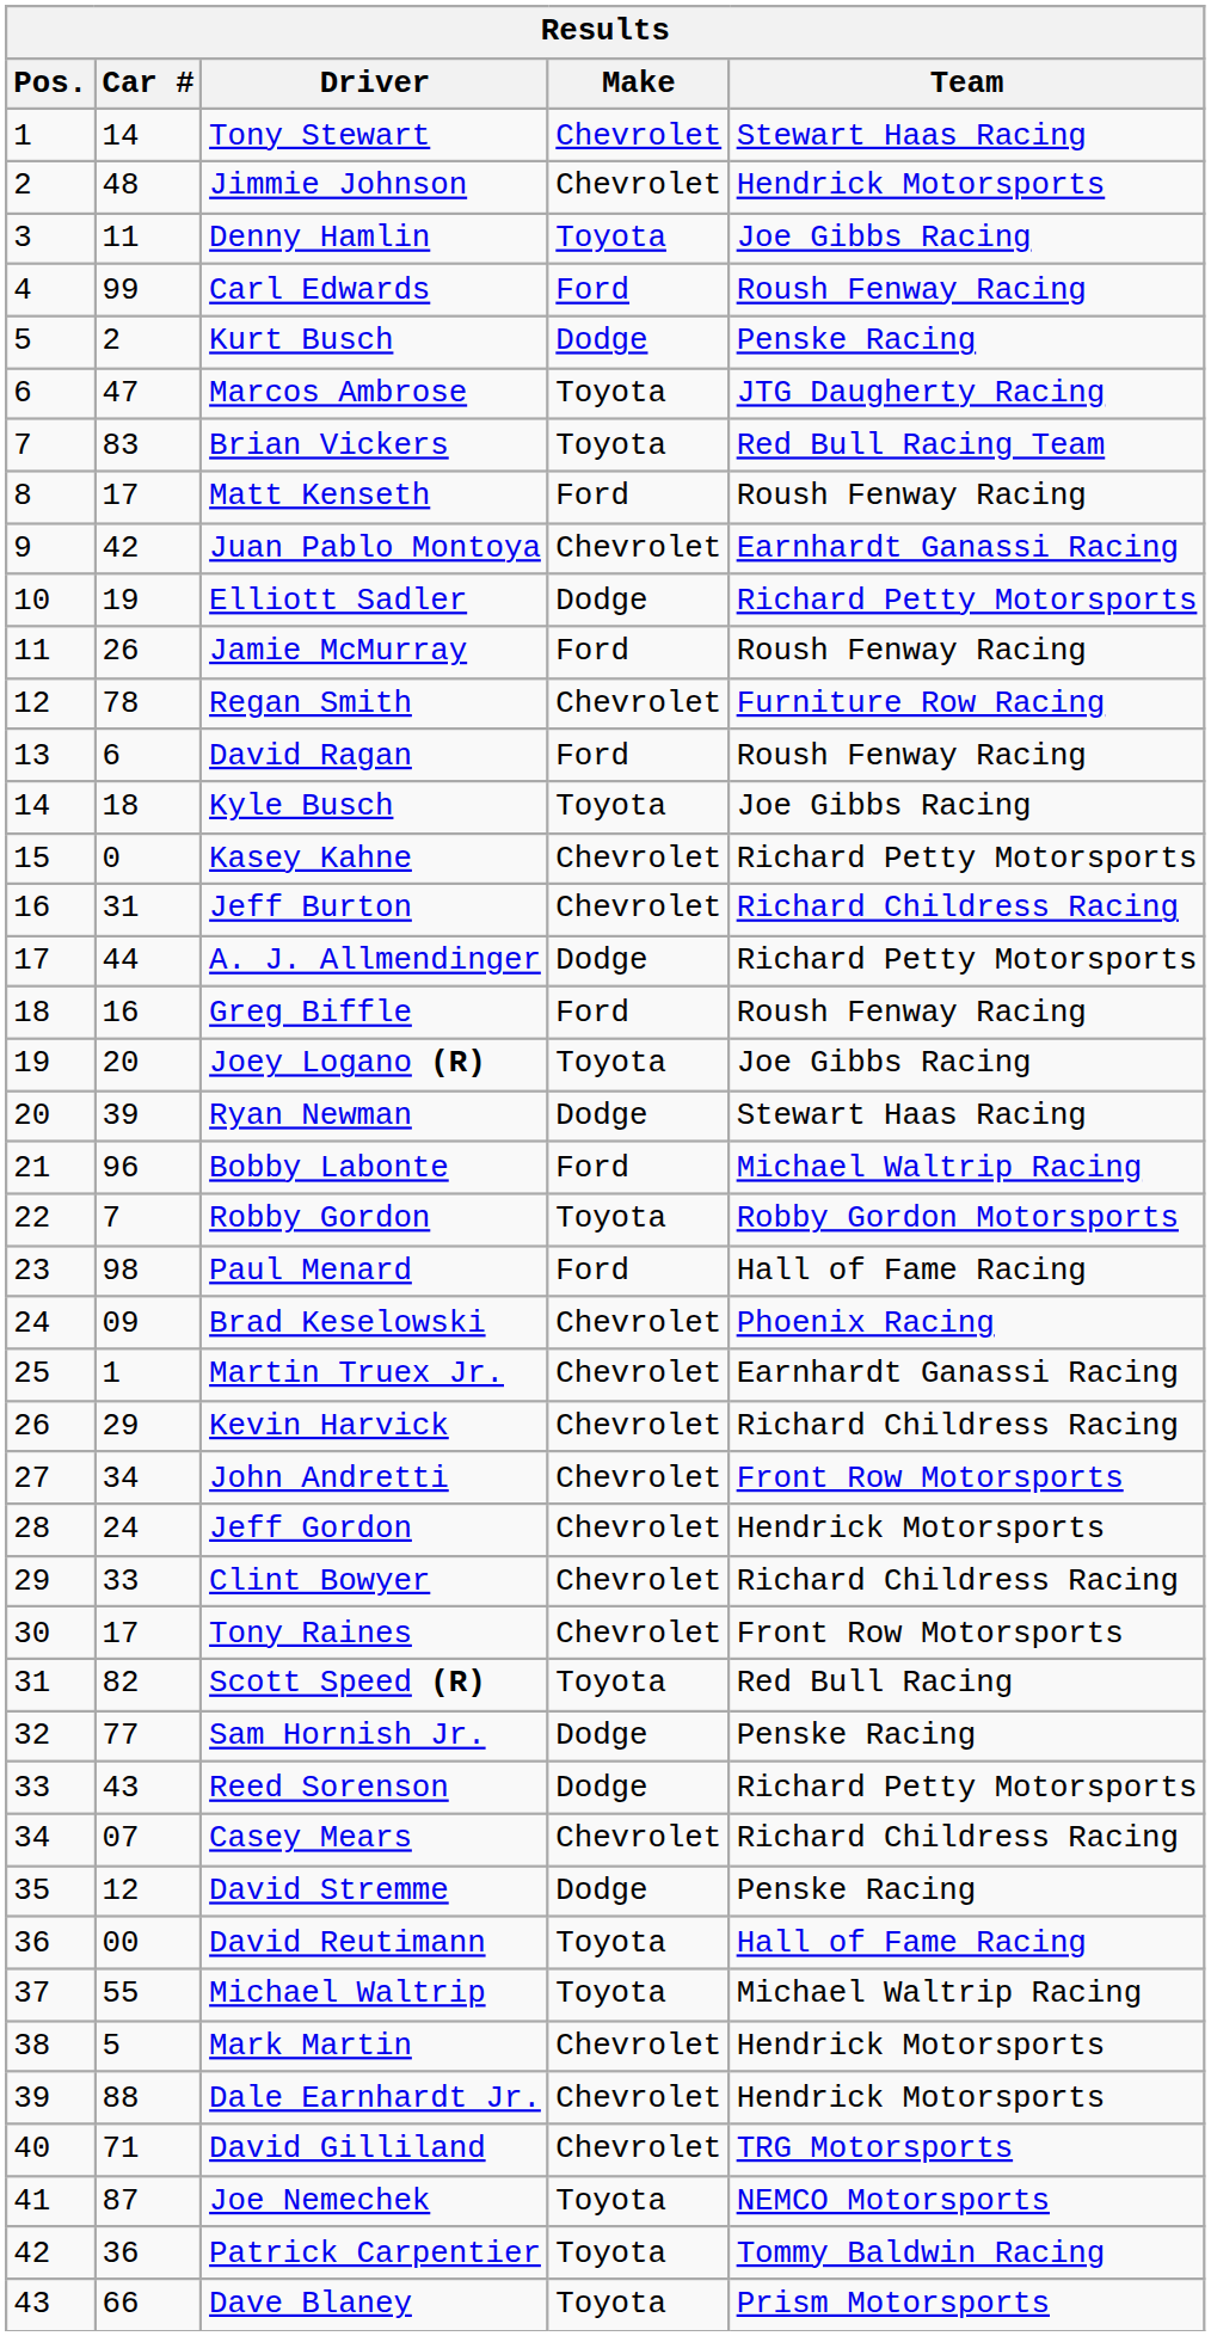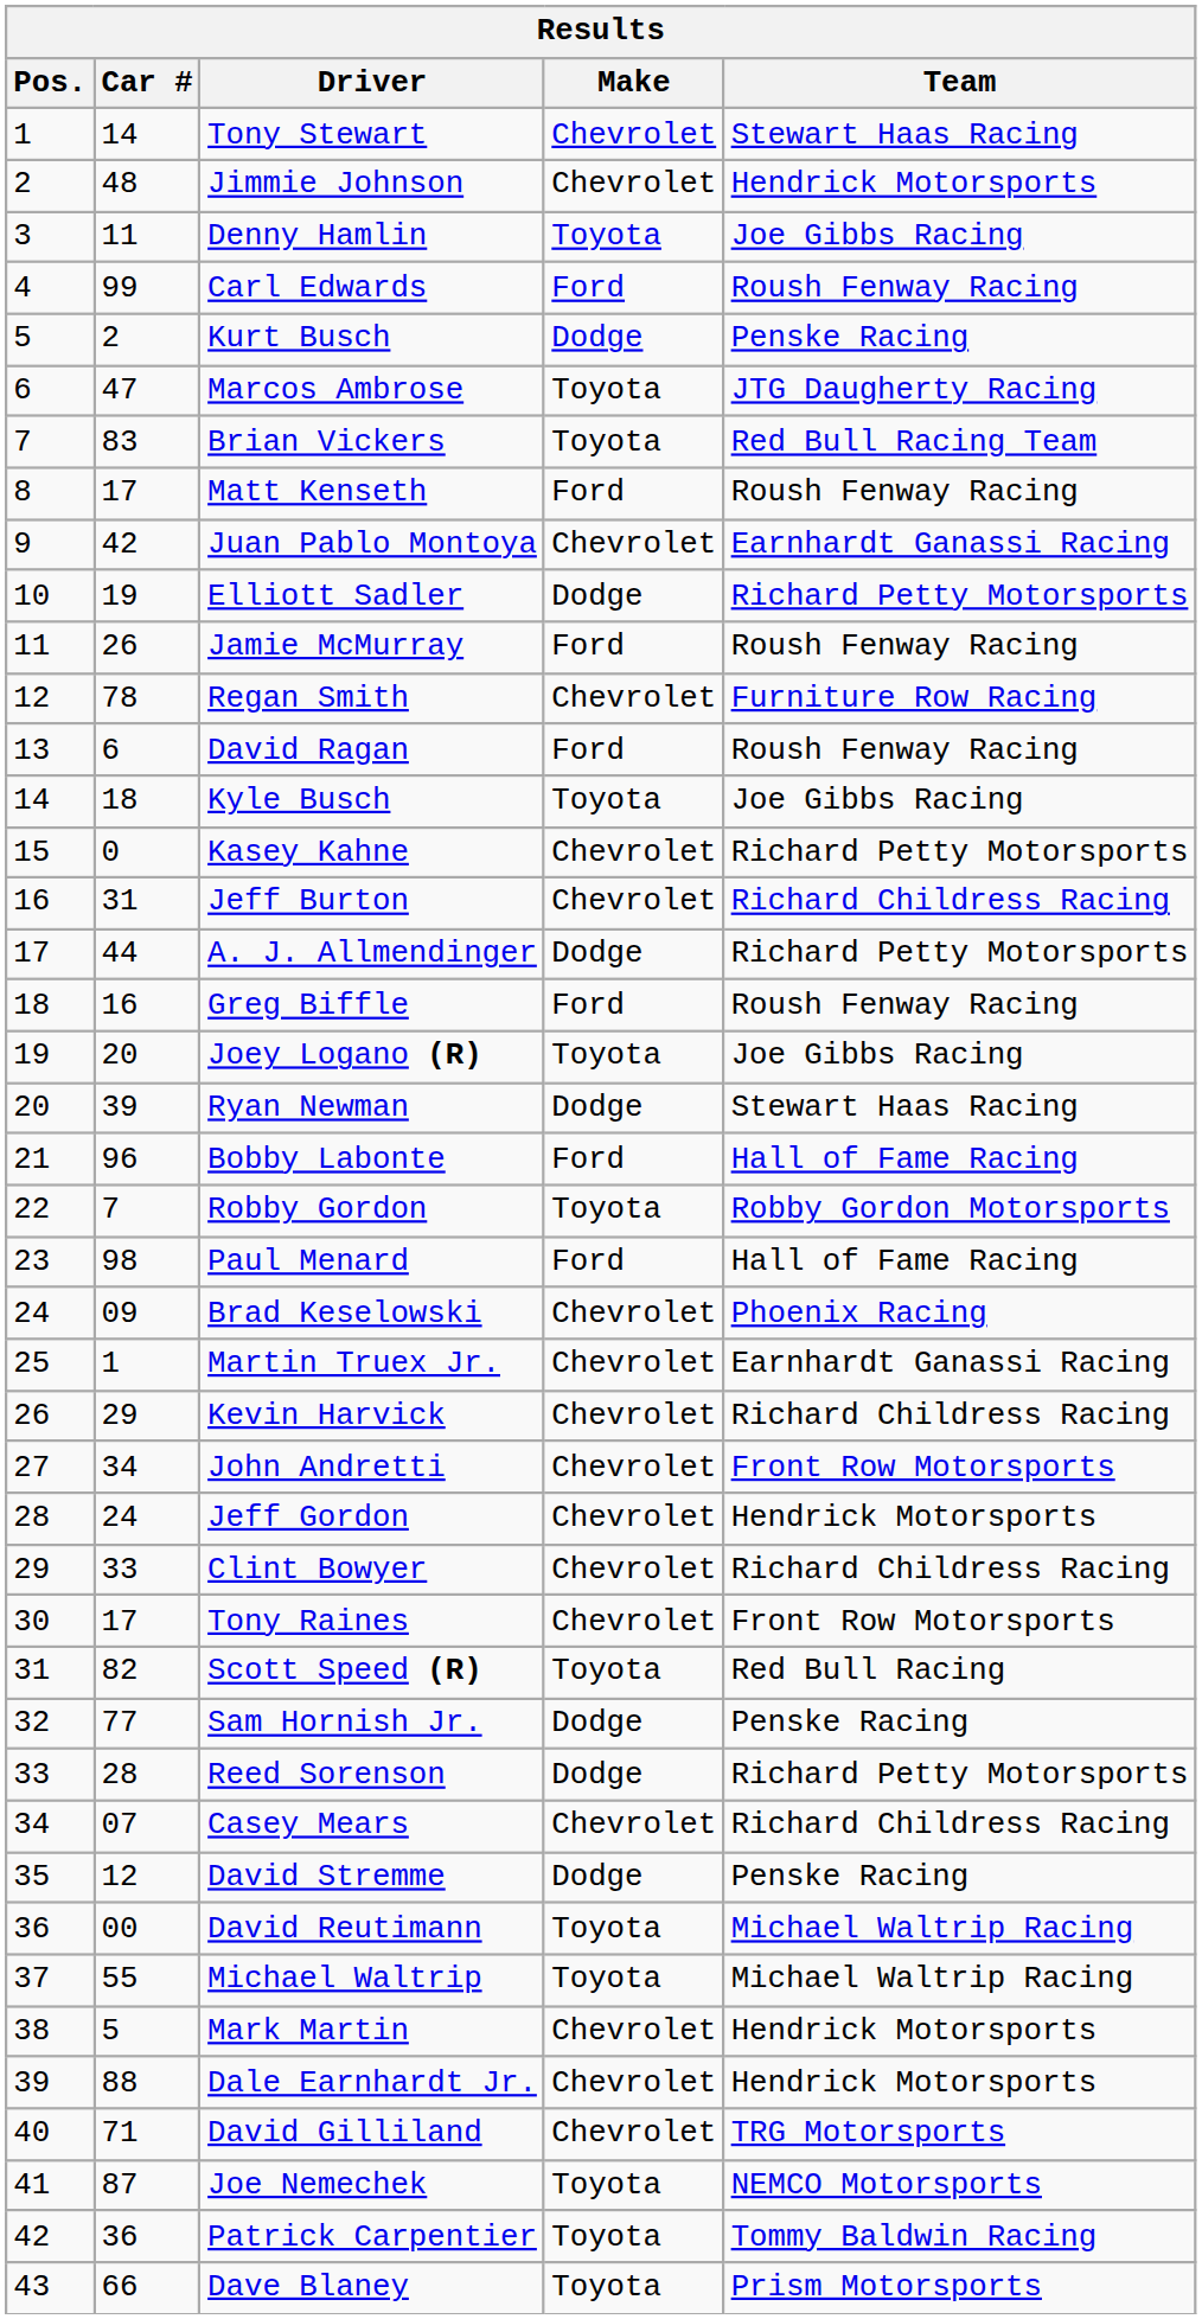Bobby Labonte | Team: Michael Waltrip Racing -> Hall of Fame Racing
Reed Sorenson | Car #: 43 -> 28
David Reutimann | Team: Hall of Fame Racing -> Michael Waltrip Racing
